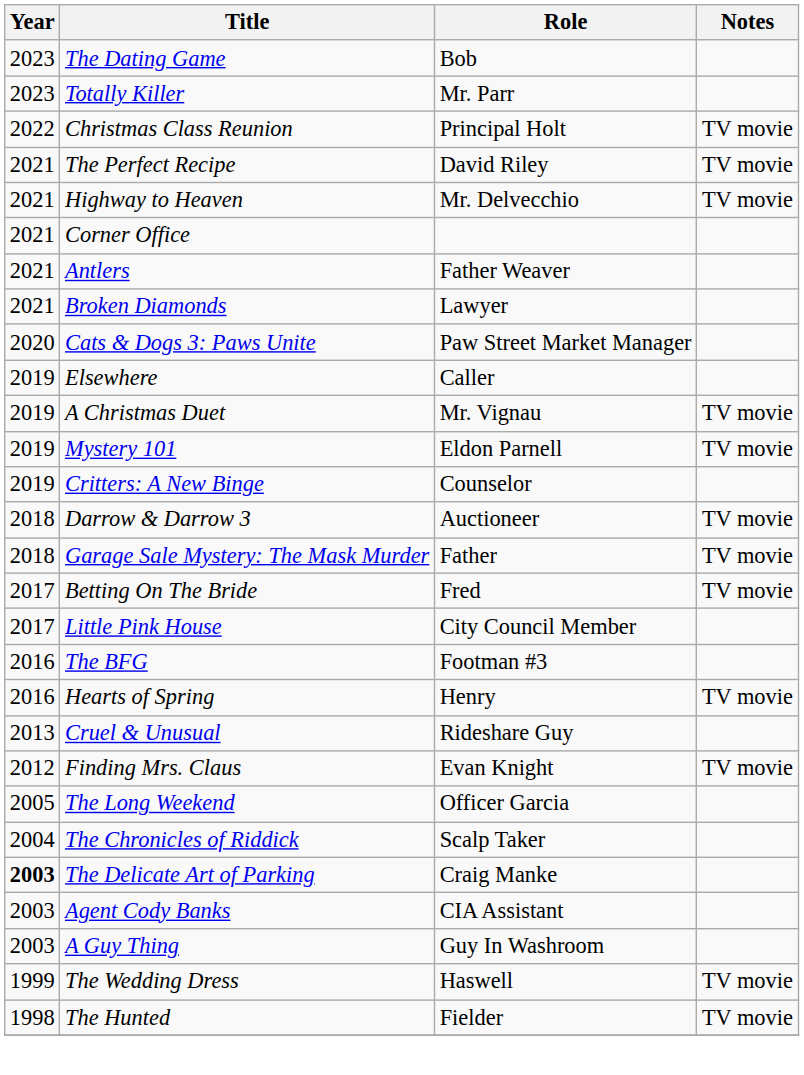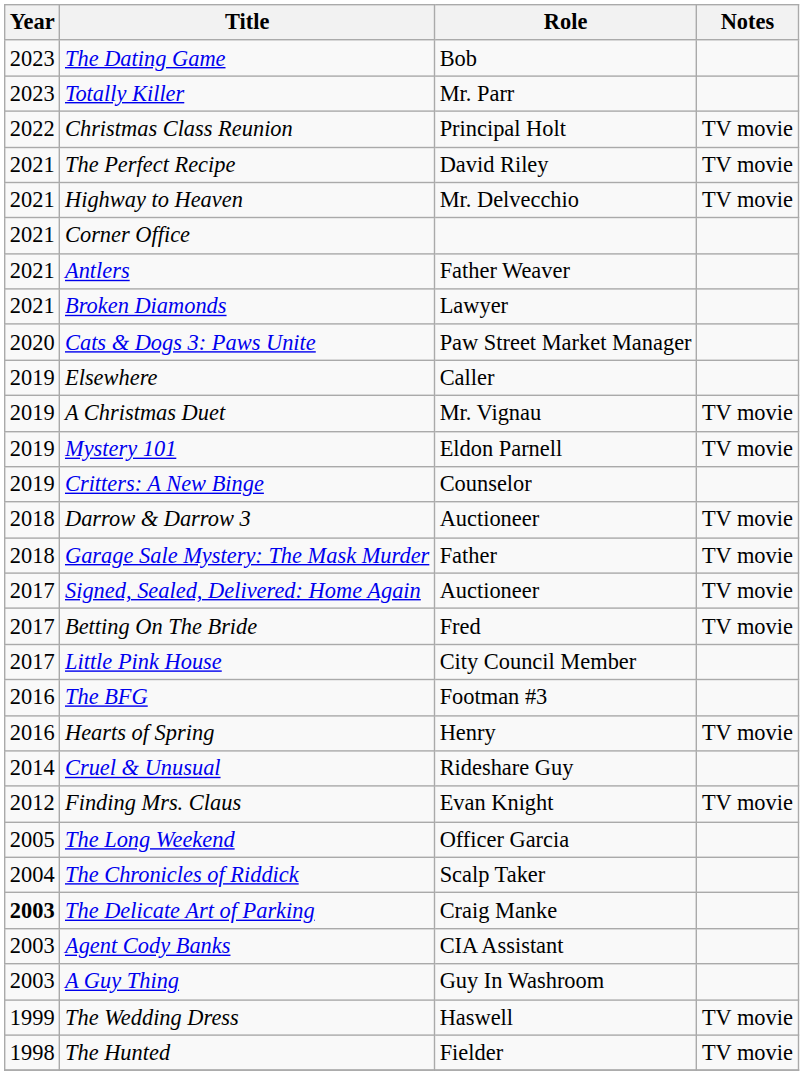+ row: 2017 | Signed, Sealed, Delivered: Home Again | Auctioneer | TV movie
Cruel & Unusual | Year: 2013 -> 2014
